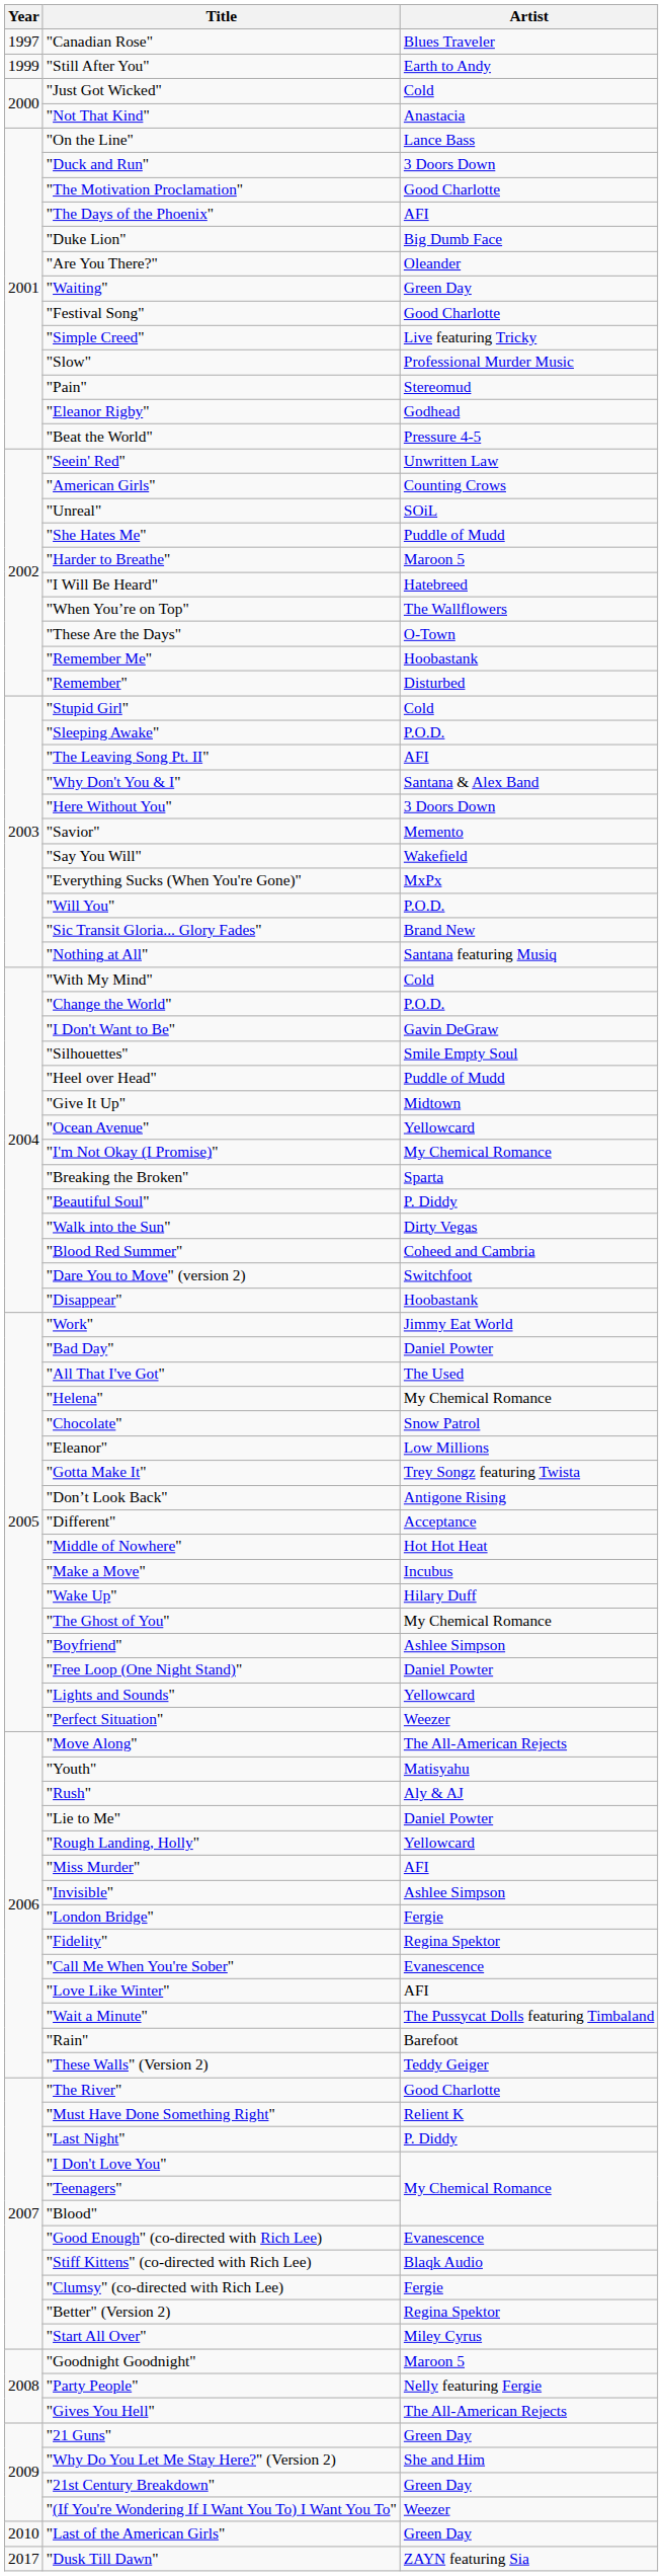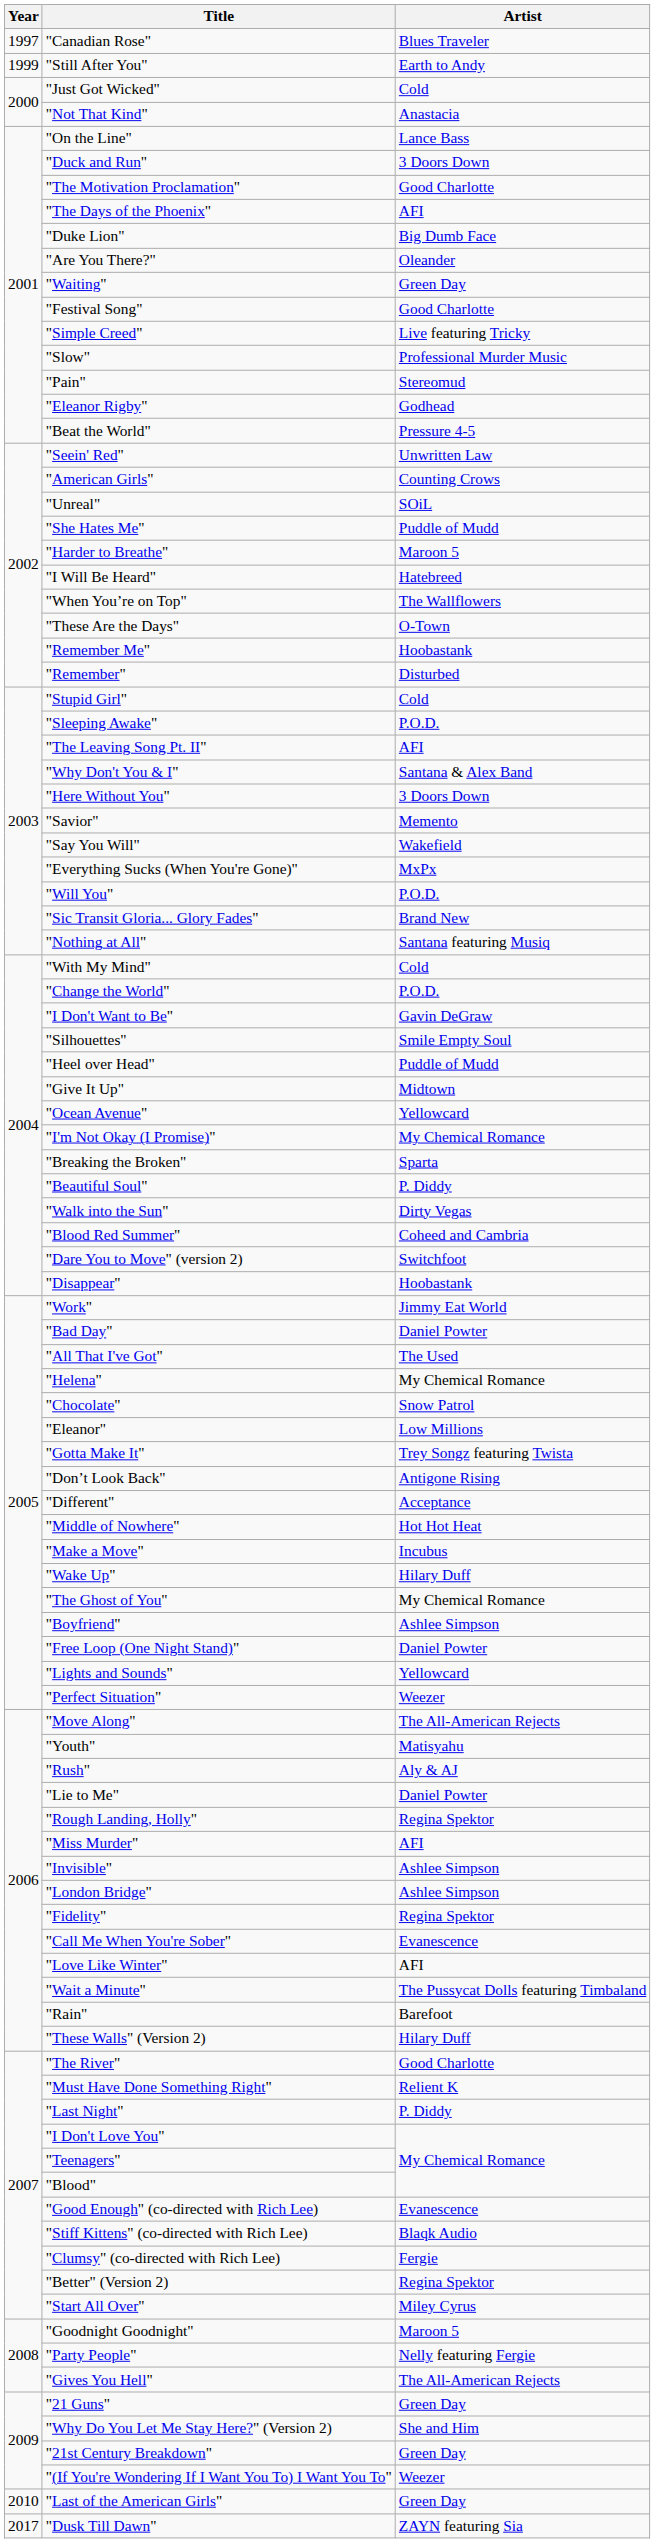"Rough Landing, Holly" | Artist: Yellowcard -> Regina Spektor
"London Bridge" | Artist: Fergie -> Ashlee Simpson
"These Walls" (Version 2) | Artist: Teddy Geiger -> Hilary Duff
